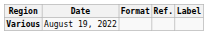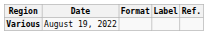columns swapped: Label <-> Ref.
